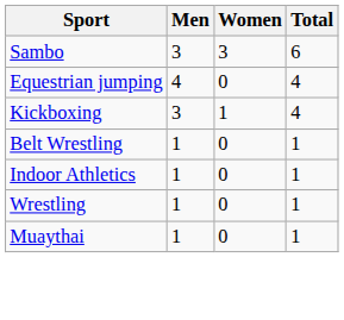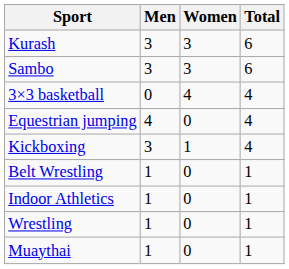+ row: Kurash | 3 | 3 | 6
+ row: 3×3 basketball | 0 | 4 | 4
